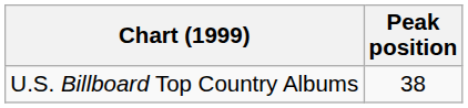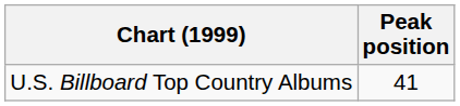U.S. Billboard Top Country Albums | Peak position: 38 -> 41
